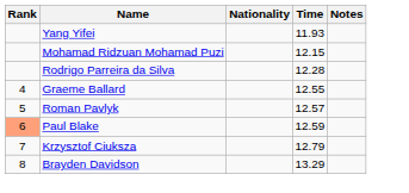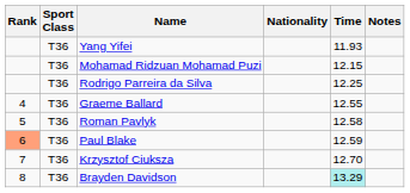+ column: Sport Class | T36 | T36 | T36 | T36 | T36 | T36 | T36 | T36
Rodrigo Parreira da Silva | Time: 12.28 -> 12.25
Roman Pavlyk | Time: 12.57 -> 12.58
Krzysztof Ciuksza | Time: 12.79 -> 12.70
Brayden Davidson | Time: no background -> paleturquoise background
